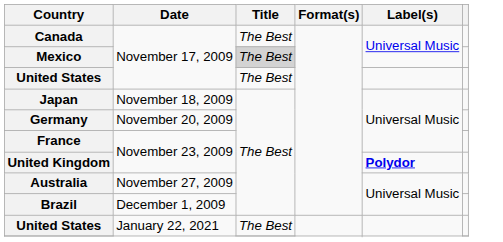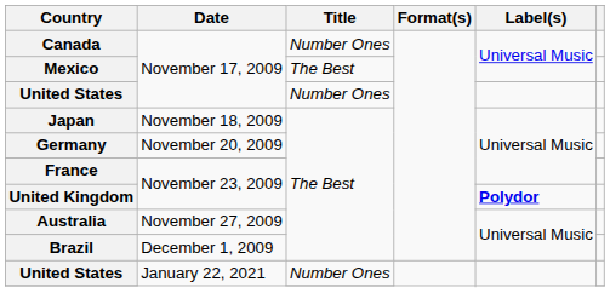Canada | Title: The Best -> Number Ones
Mexico | Title: lightgrey background -> no background
United States / November 17, 2009 | Title: The Best -> Number Ones
United States / January 22, 2021 | Title: The Best -> Number Ones
